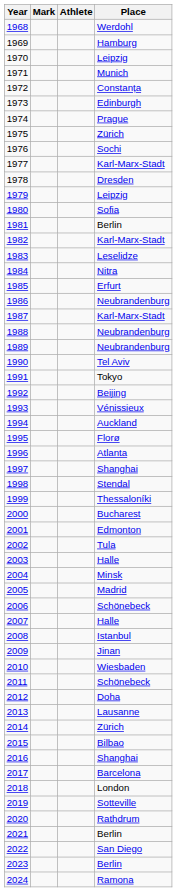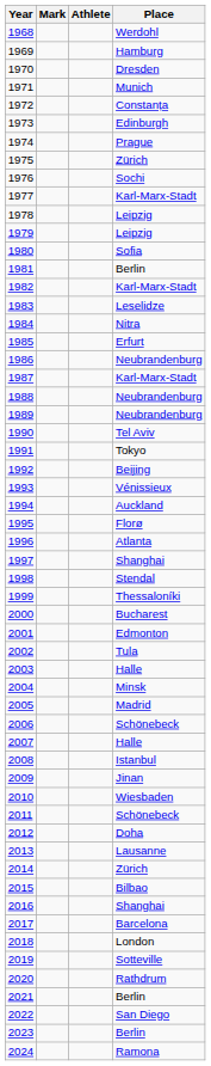1970 | Place: Leipzig -> Dresden
1978 | Place: Dresden -> Leipzig
